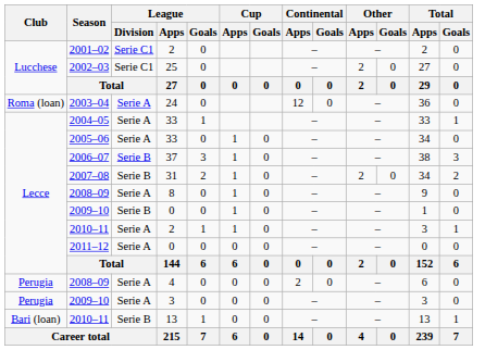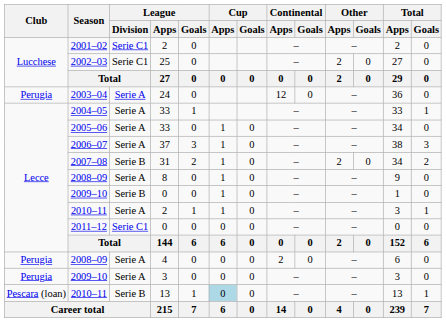2003–04 | Club: Roma (loan) -> Perugia
2006–07 | League / Division: Serie B -> Serie A
2011–12 | League / Division: Serie A -> Serie C1
2010–11 / 13 | Club: Bari (loan) -> Pescara (loan)
2010–11 / 13 | Cup / Apps: no background -> lightblue background
